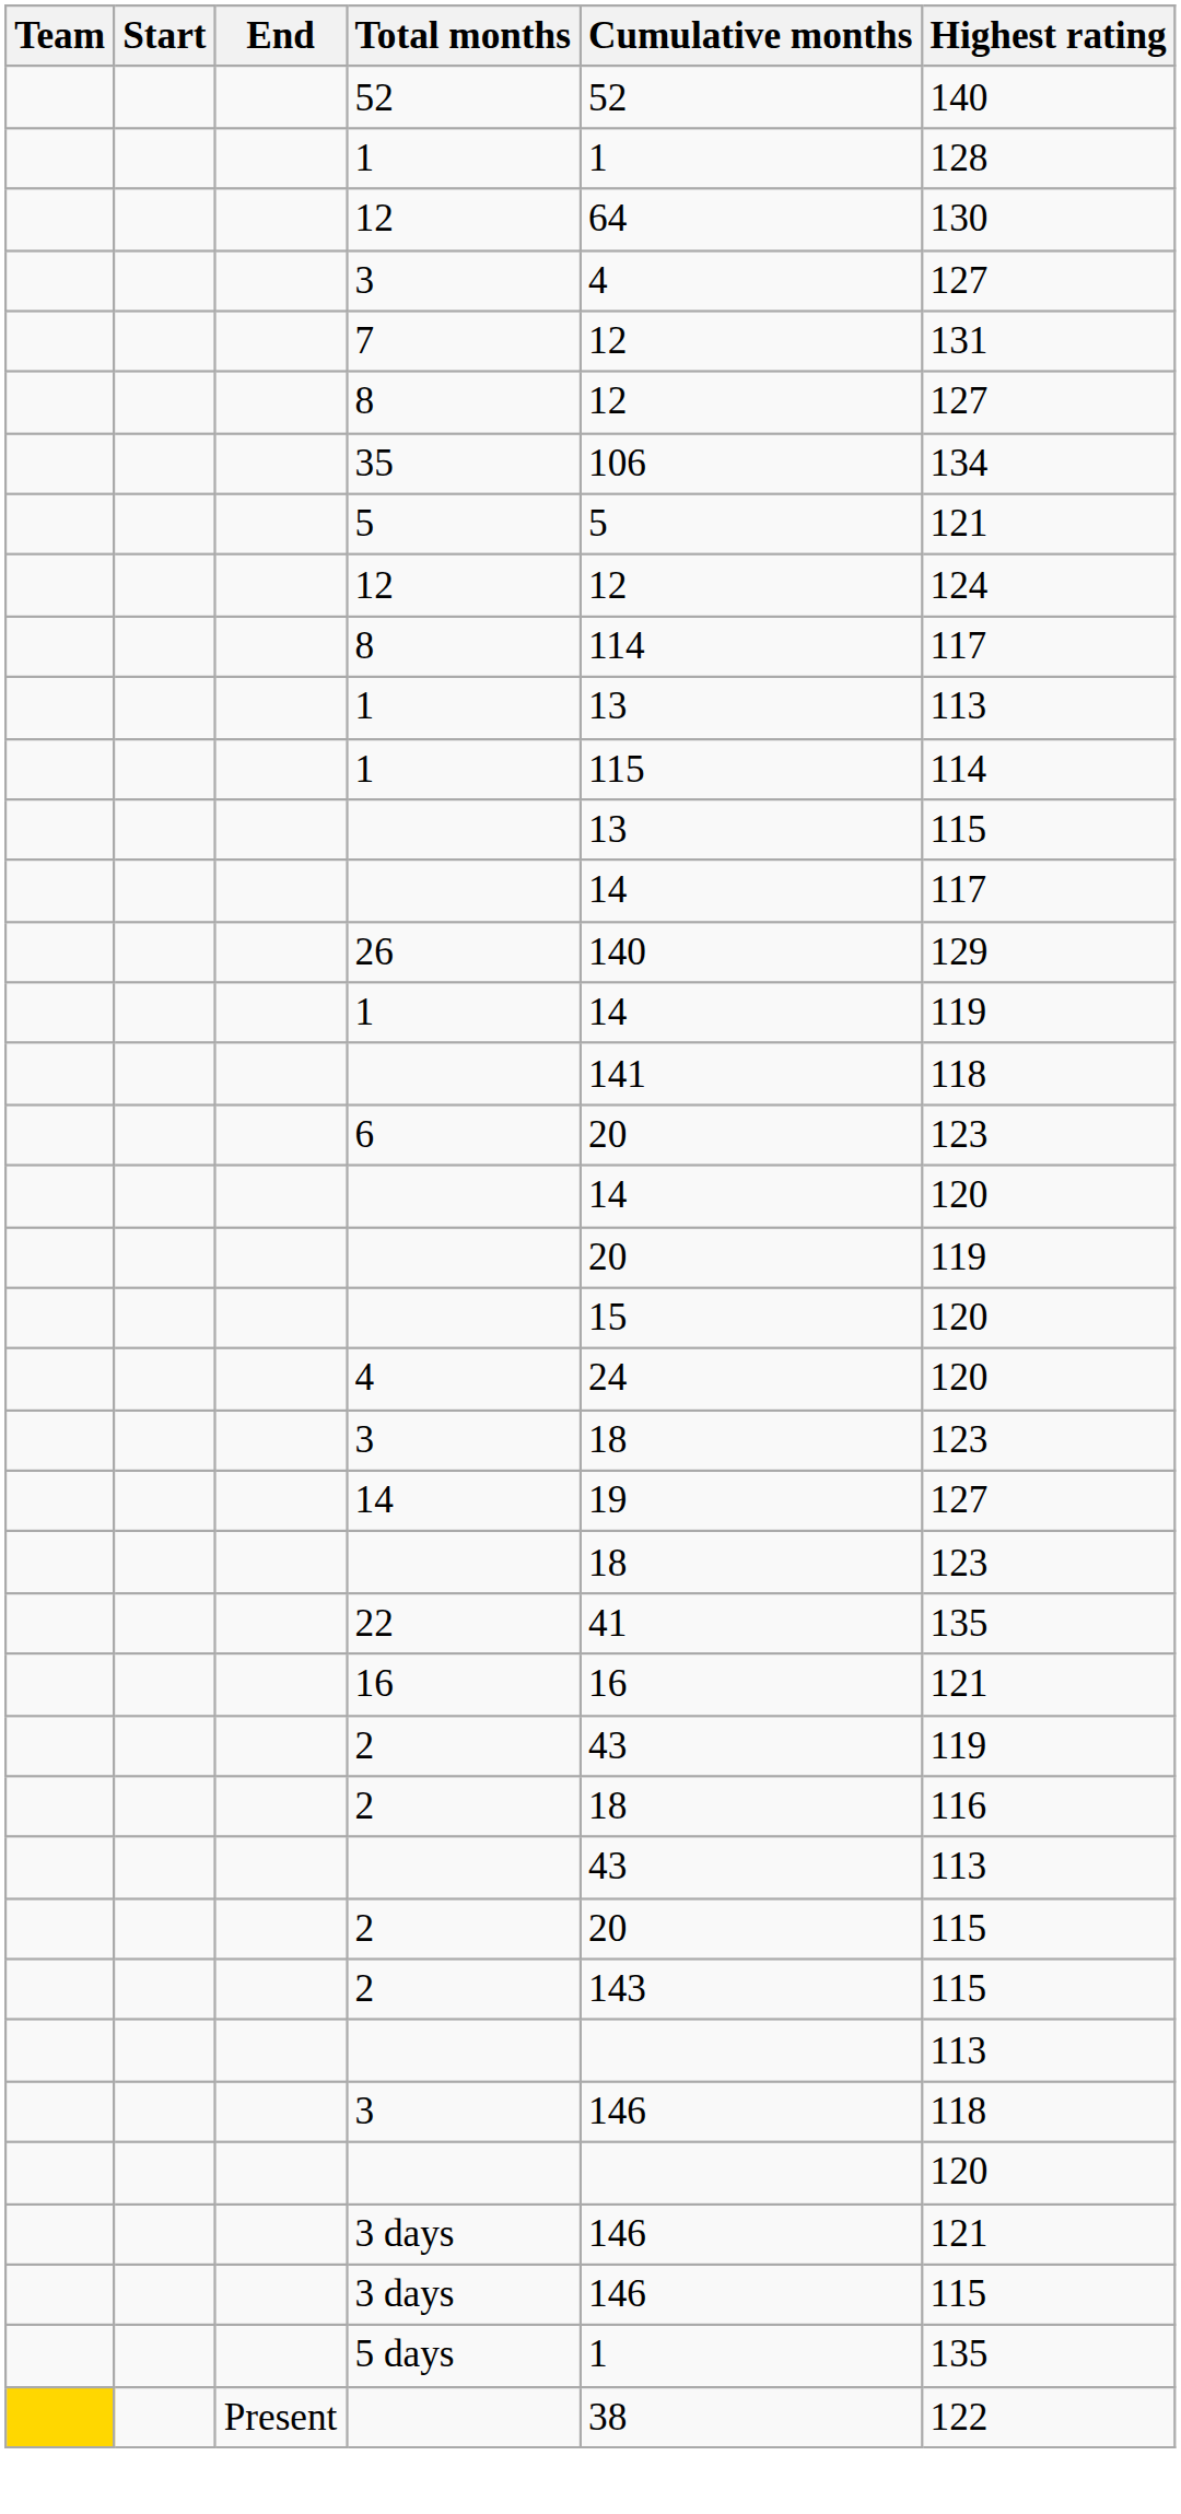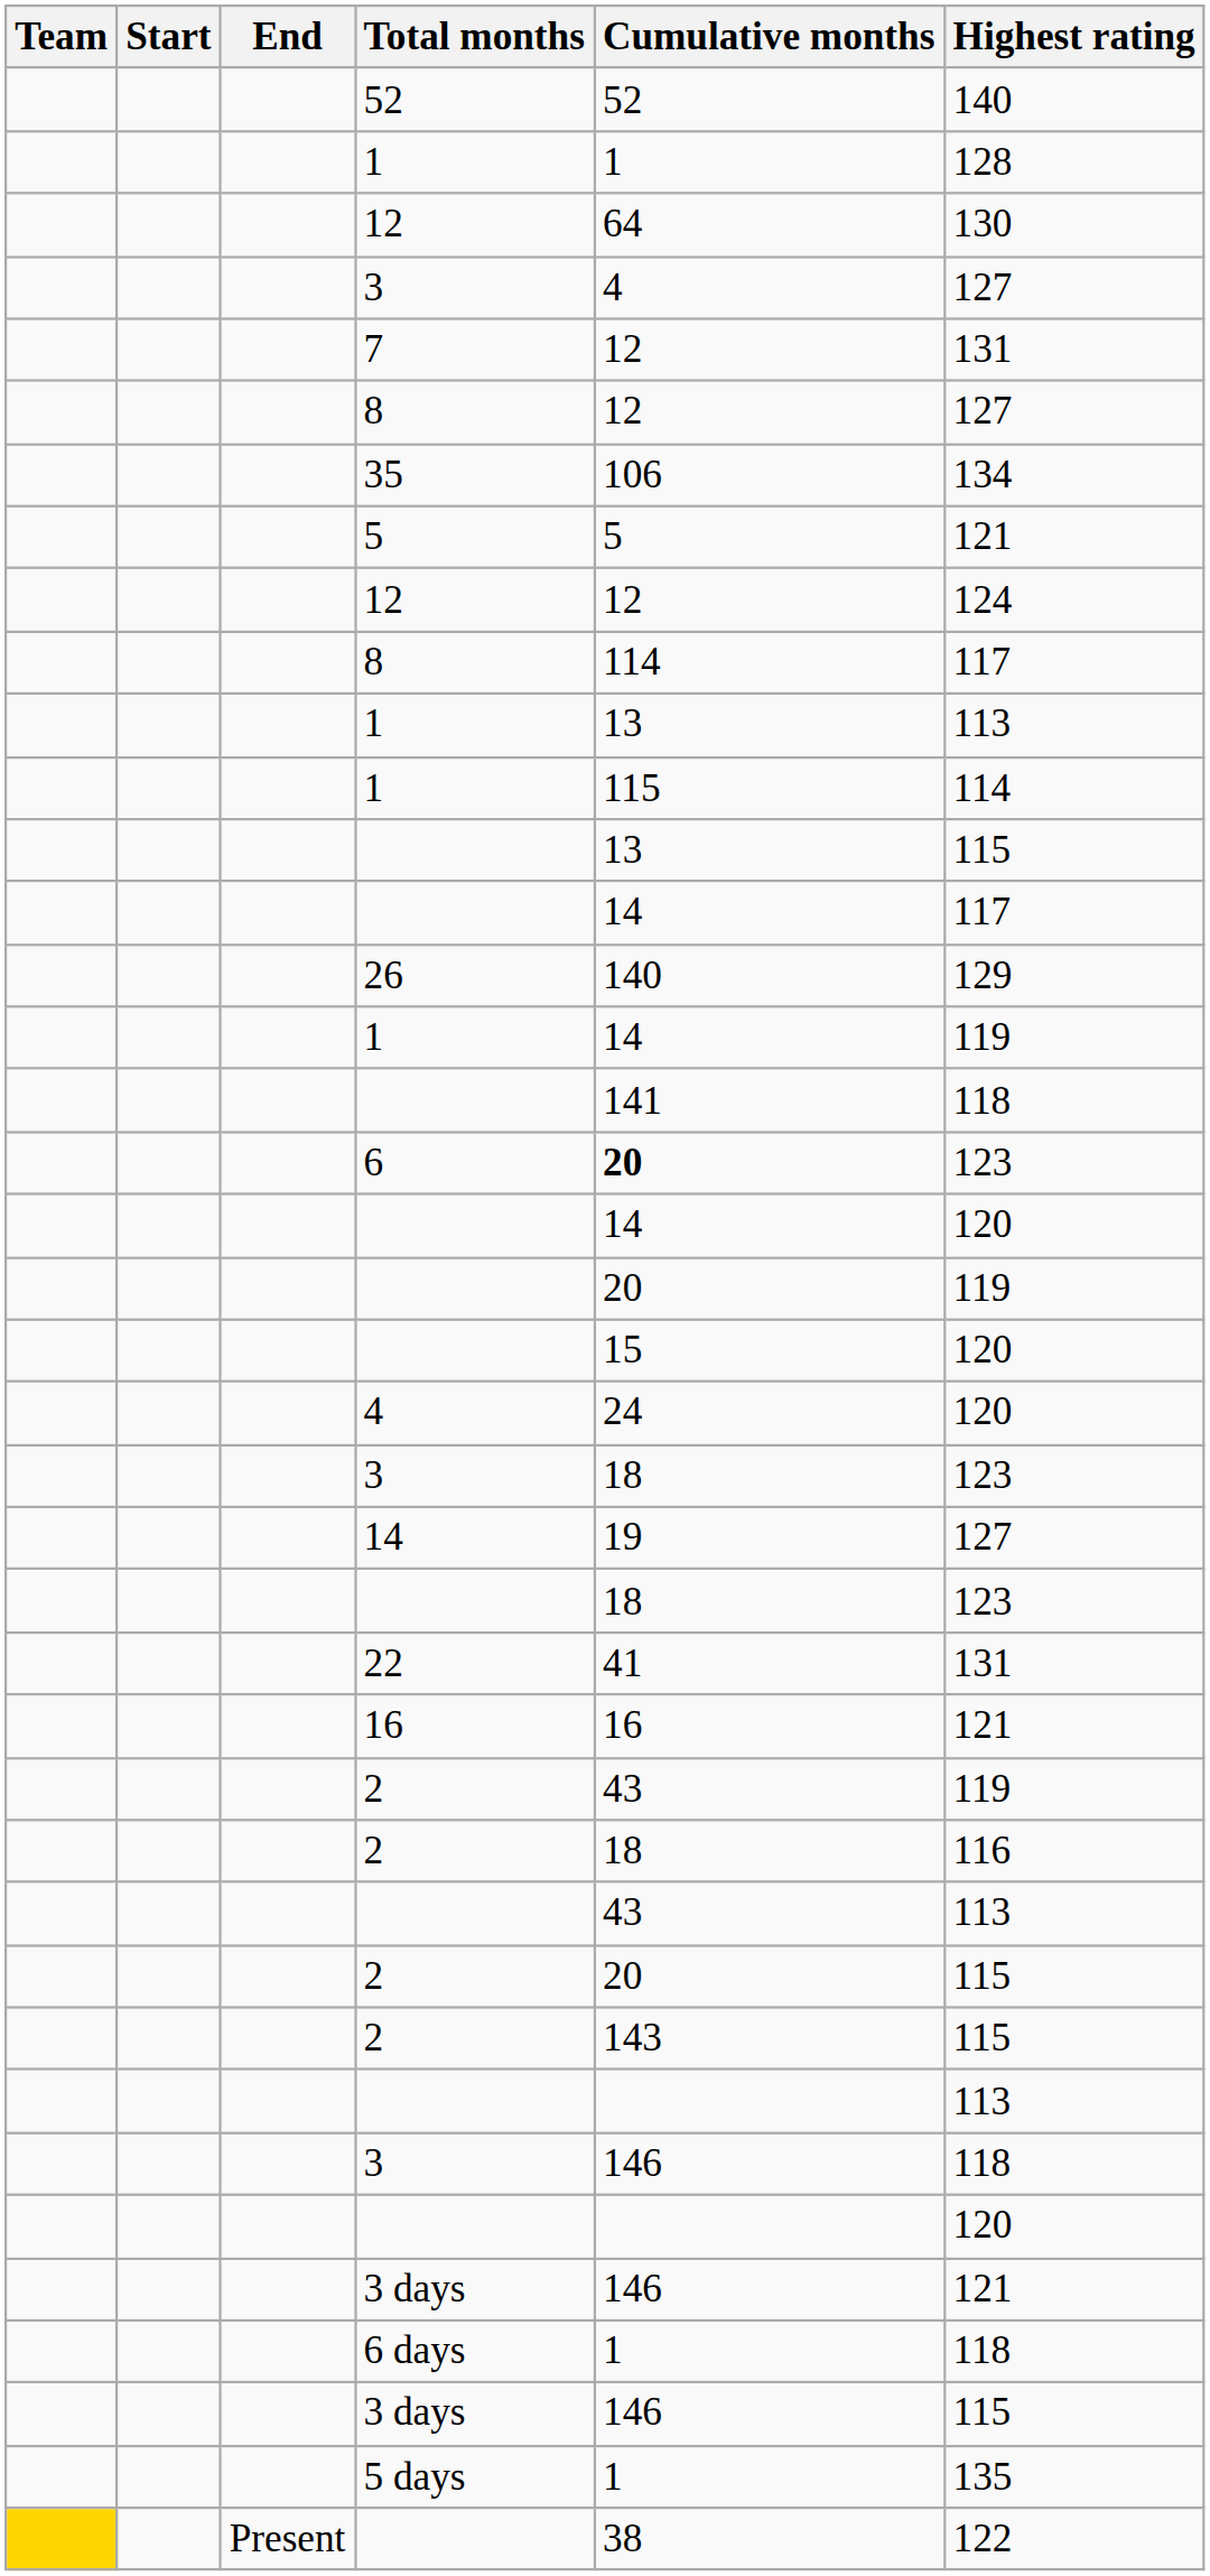6 | Cumulative months: normal -> bold
22 | Highest rating: 135 -> 131
+ row: 6 days | 1 | 118
